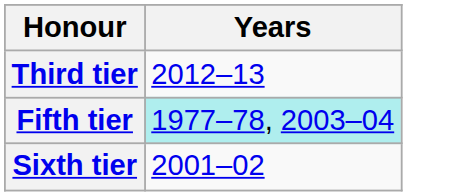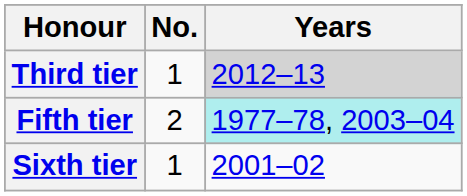+ column: No. | 1 | 2 | 1
Third tier | Years: no background -> lightgrey background
